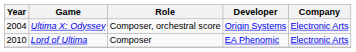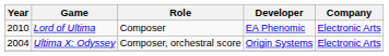rows swapped: Ultima X: Odyssey <-> Lord of Ultima
